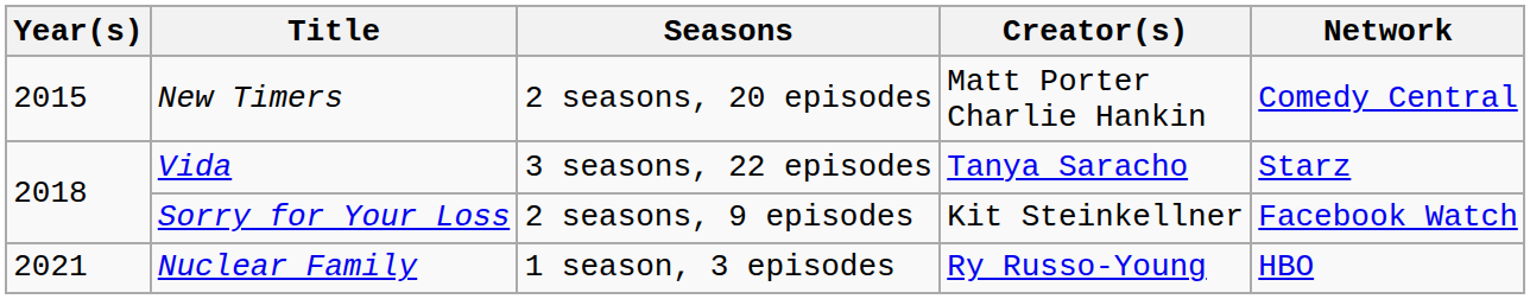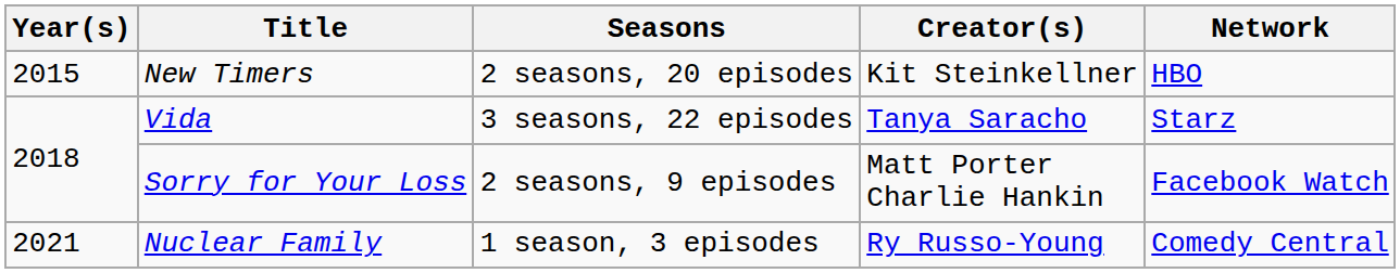New Timers | Creator(s): Matt Porter Charlie Hankin -> Kit Steinkellner
New Timers | Network: Comedy Central -> HBO
Sorry for Your Loss | Creator(s): Kit Steinkellner -> Matt Porter Charlie Hankin
Nuclear Family | Network: HBO -> Comedy Central
